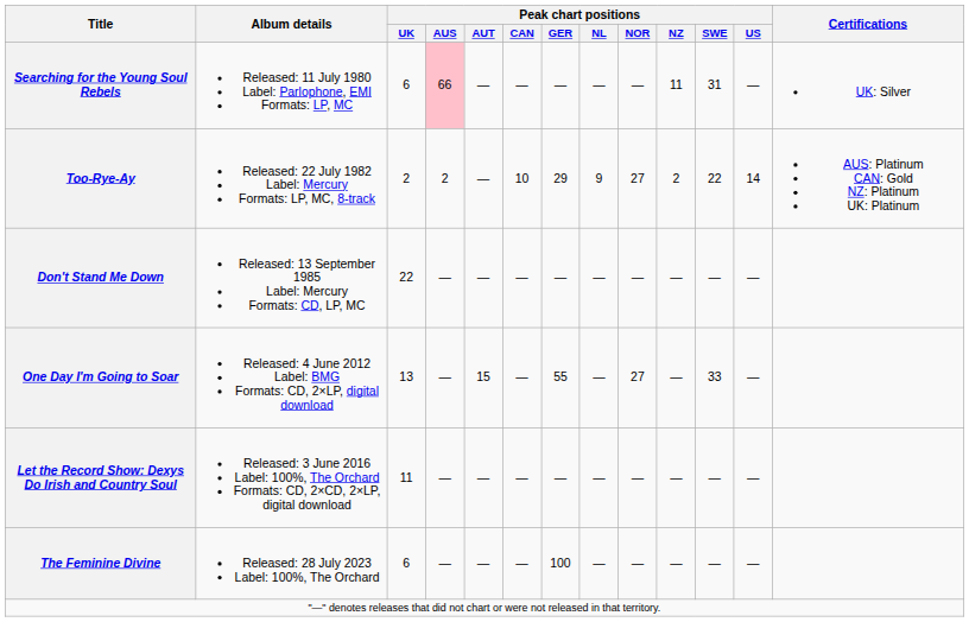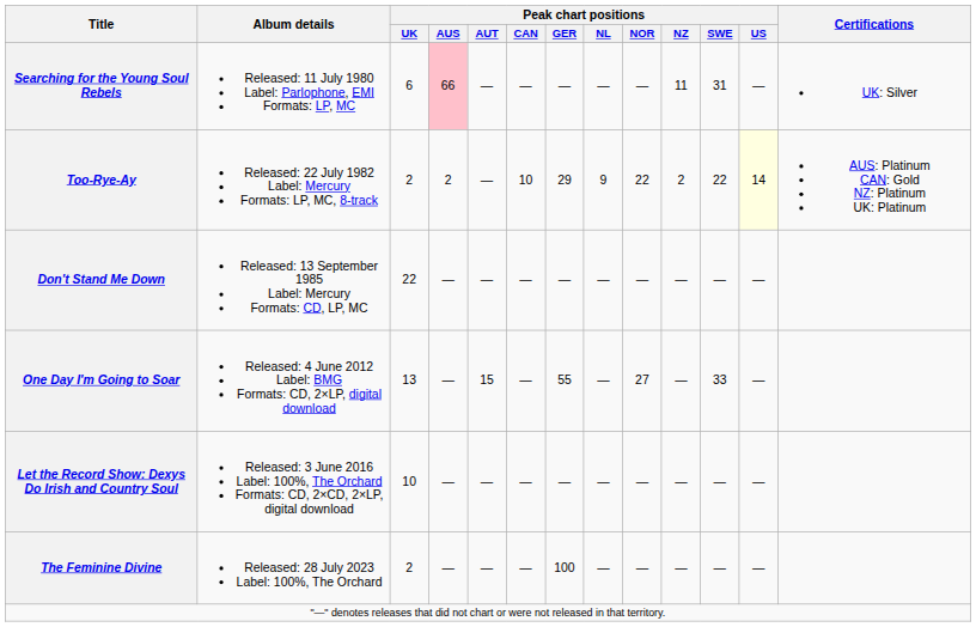Too-Rye-Ay | Peak chart positions / NOR: 27 -> 22
Too-Rye-Ay | Peak chart positions / US: no background -> lightyellow background
Let the Record Show: Dexys Do Irish and Country Soul | Peak chart positions / UK: 11 -> 10
The Feminine Divine | Peak chart positions / UK: 6 -> 2
